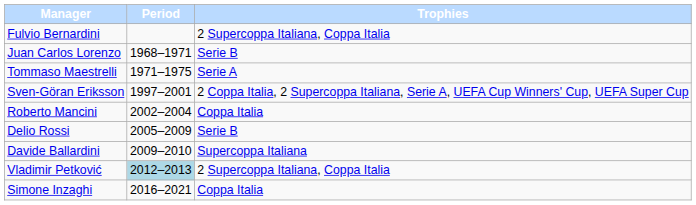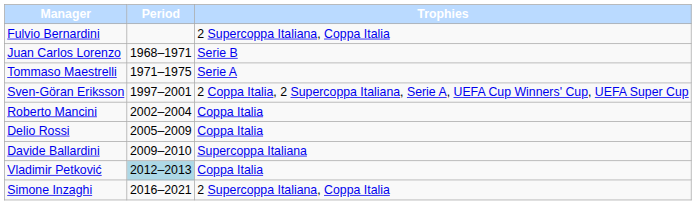Delio Rossi | Trophies: Serie B -> Coppa Italia
Vladimir Petković | Trophies: 2 Supercoppa Italiana, Coppa Italia -> Coppa Italia
Simone Inzaghi | Trophies: Coppa Italia -> 2 Supercoppa Italiana, Coppa Italia
